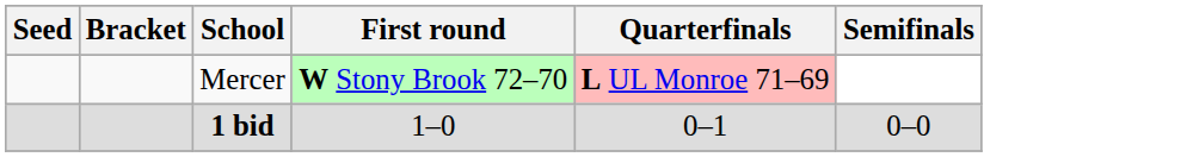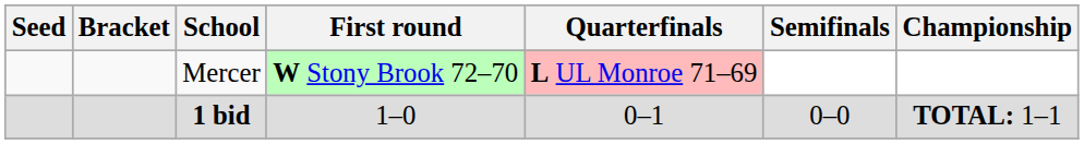+ column: Championship | TOTAL: 1–1
